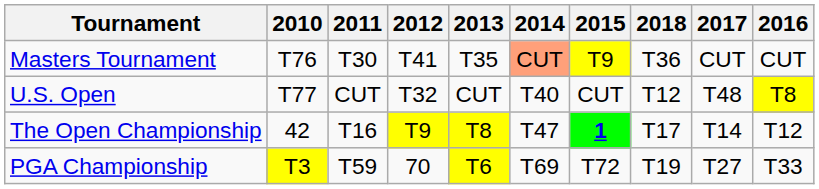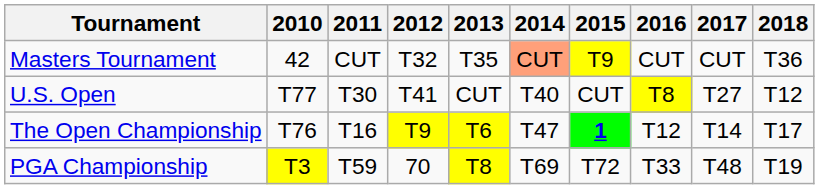columns swapped: 2016 <-> 2018
Masters Tournament | 2010: T76 -> 42
Masters Tournament | 2011: T30 -> CUT
Masters Tournament | 2012: T41 -> T32
U.S. Open | 2011: CUT -> T30
U.S. Open | 2012: T32 -> T41
U.S. Open | 2017: T48 -> T27
The Open Championship | 2010: 42 -> T76
The Open Championship | 2013: T8 -> T6
PGA Championship | 2013: T6 -> T8
PGA Championship | 2017: T27 -> T48
